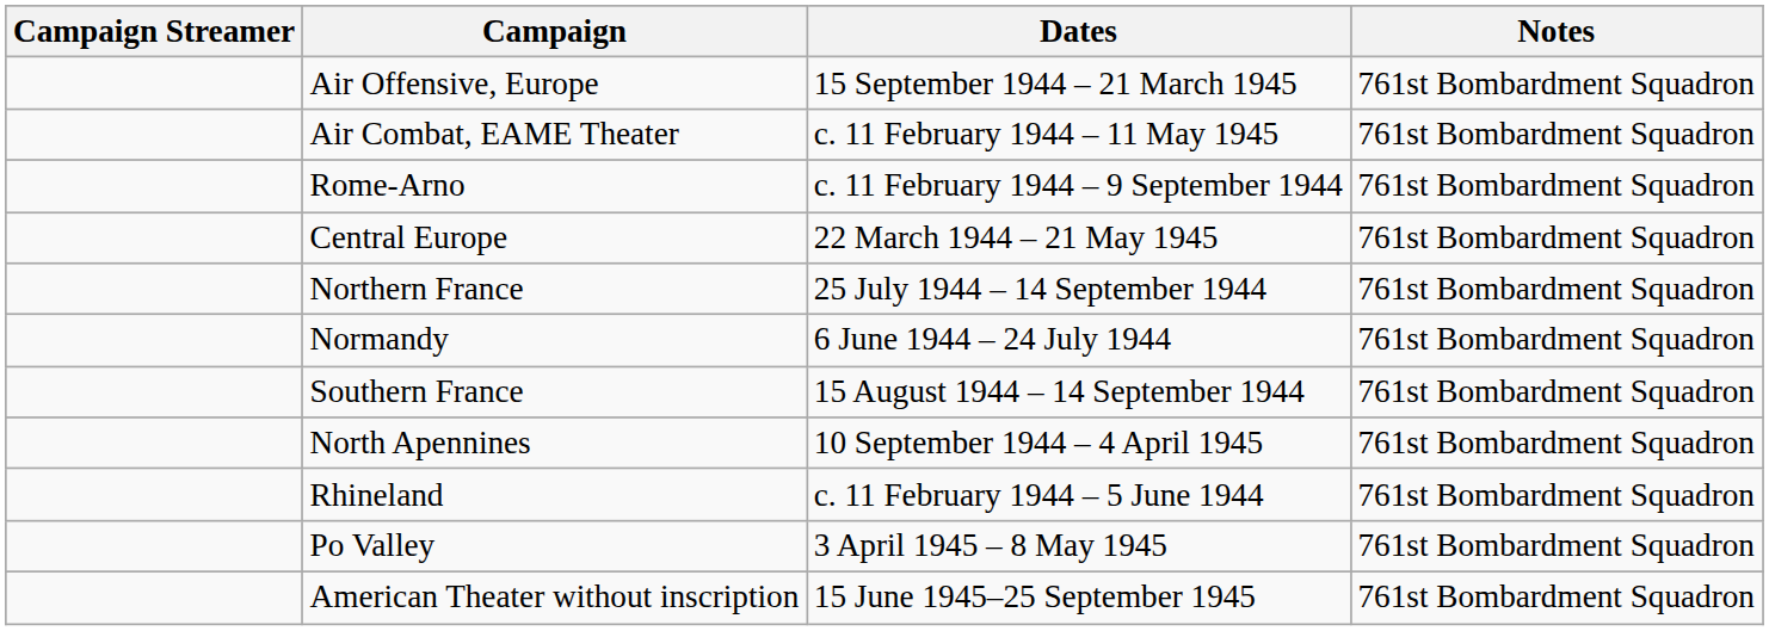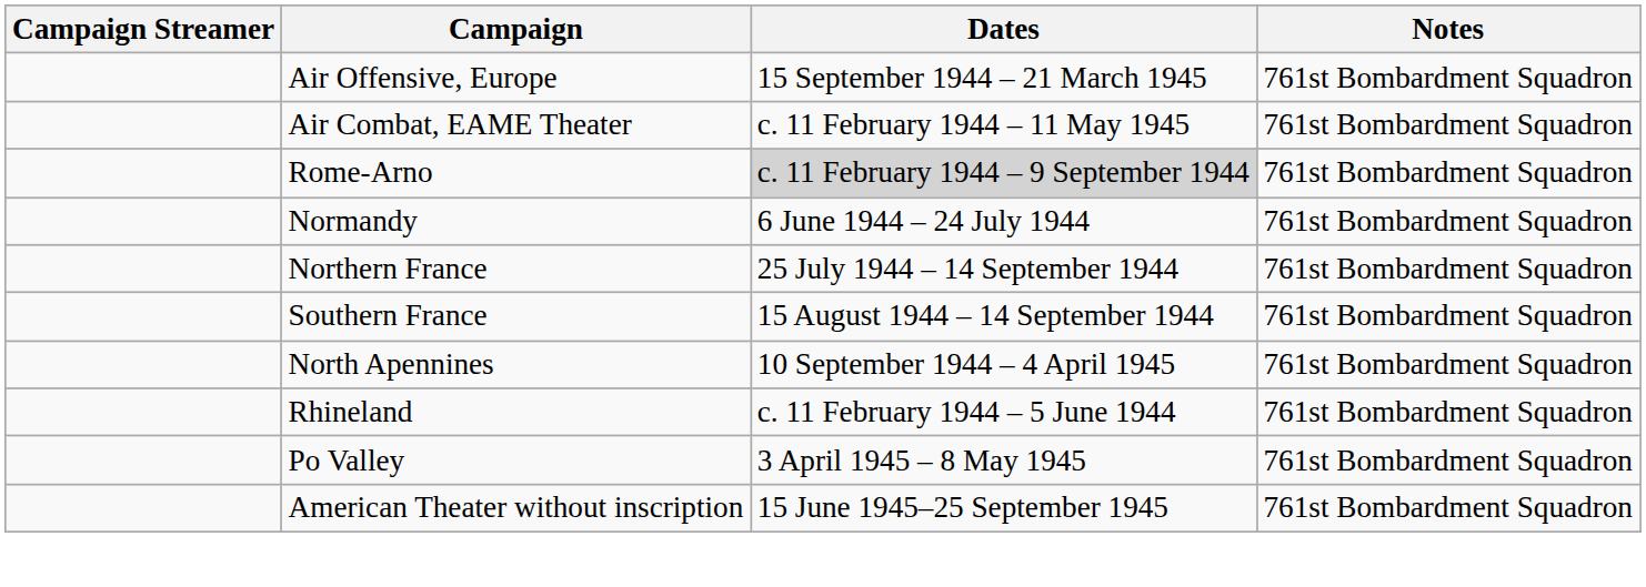Rome-Arno | Dates: no background -> lightgrey background
- row: Central Europe | 22 March 1944 – 21 May 1945 | 761st Bombardment Squadron
rows swapped: Normandy <-> Northern France
